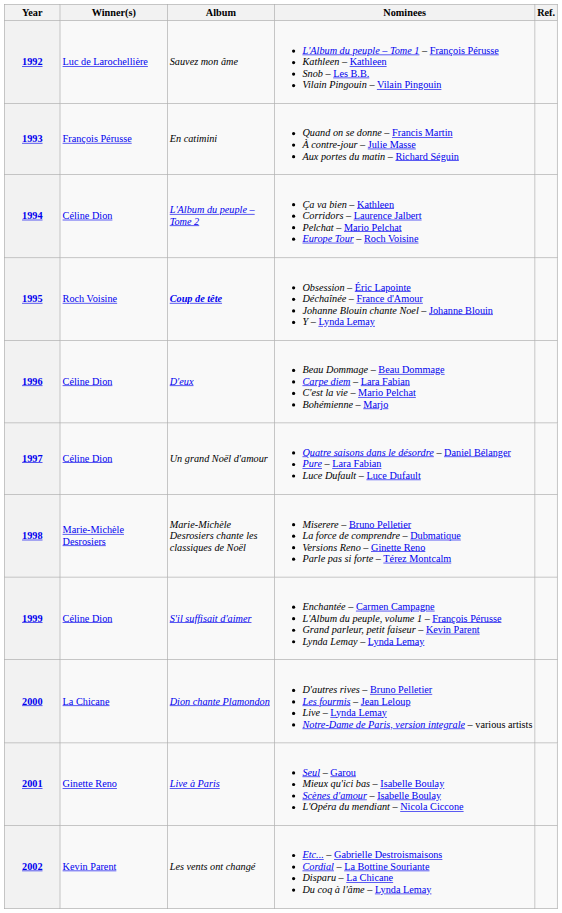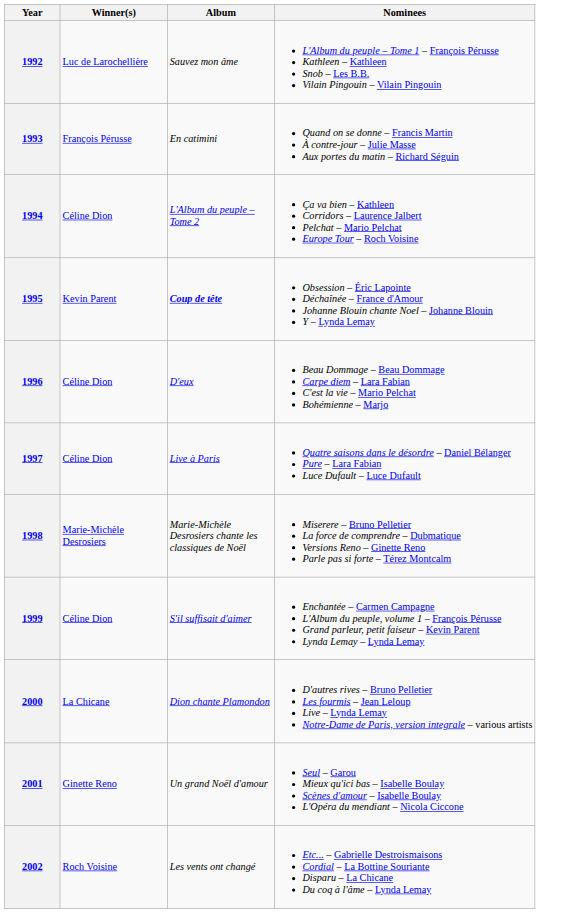- column: Ref.
1995 | Winner(s): Roch Voisine -> Kevin Parent
1997 | Album: Un grand Noël d'amour -> Live à Paris
2001 | Album: Live à Paris -> Un grand Noël d'amour
2002 | Winner(s): Kevin Parent -> Roch Voisine
